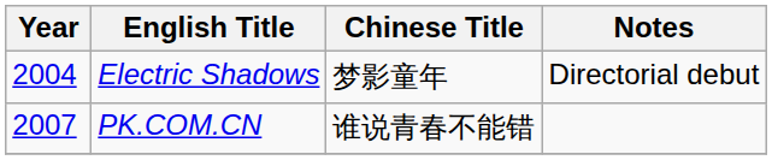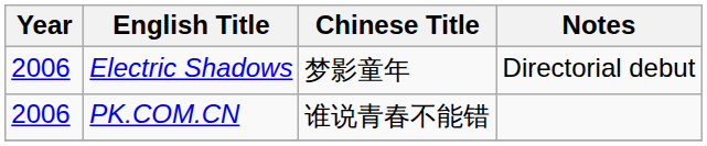Electric Shadows | Year: 2004 -> 2006
PK.COM.CN | Year: 2007 -> 2006
